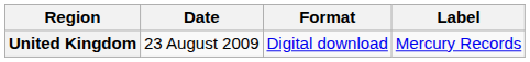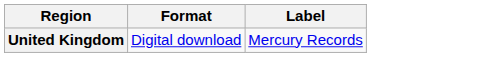- column: Date | 23 August 2009
